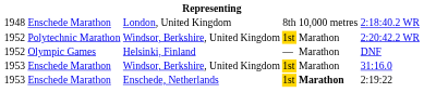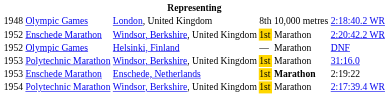1948 | column 2: Enschede Marathon -> Olympic Games
1952 / Windsor, Berkshire, United Kingdom | column 2: Polytechnic Marathon -> Enschede Marathon
1953 / Windsor, Berkshire, United Kingdom | column 2: Enschede Marathon -> Polytechnic Marathon
+ row: 1954 | Polytechnic Marathon | Windsor, Berkshire, United Kingdom | 1st | Marathon | 2:17:39.4 WR
